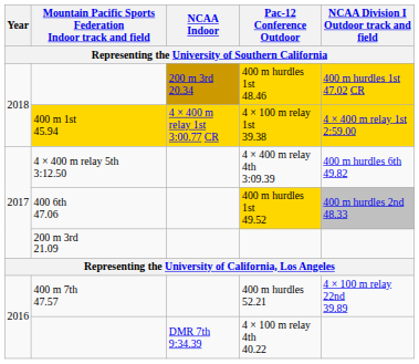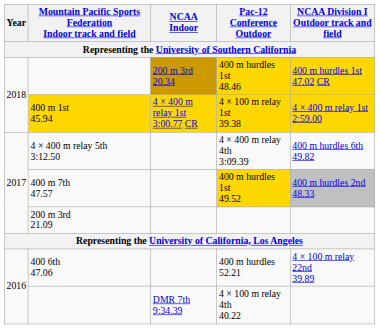400 m hurdles 1st 49.52 | Mountain Pacific Sports Federation Indoor track and field: 400 6th 47.06 -> 400 m 7th 47.57
400 m hurdles 52.21 | Mountain Pacific Sports Federation Indoor track and field: 400 m 7th 47.57 -> 400 6th 47.06
